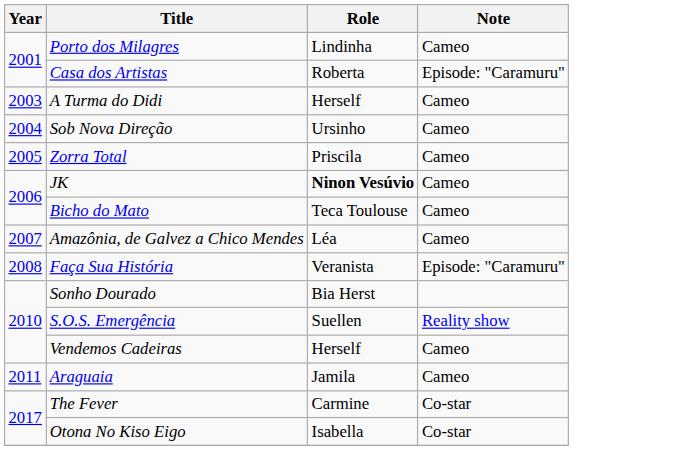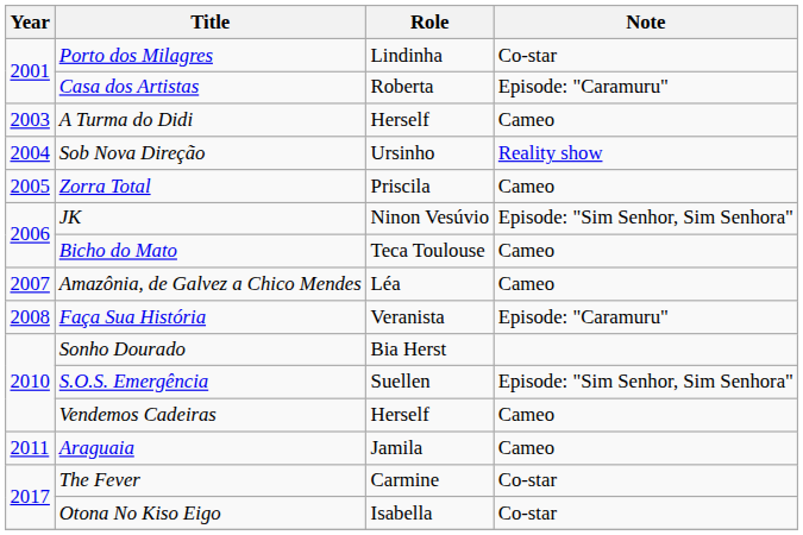Porto dos Milagres | Note: Cameo -> Co-star
Sob Nova Direção | Note: Cameo -> Reality show
JK | Role: bold -> normal
JK | Note: Cameo -> Episode: "Sim Senhor, Sim Senhora"
S.O.S. Emergência | Note: Reality show -> Episode: "Sim Senhor, Sim Senhora"
